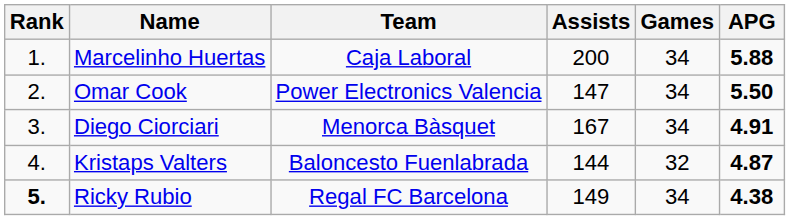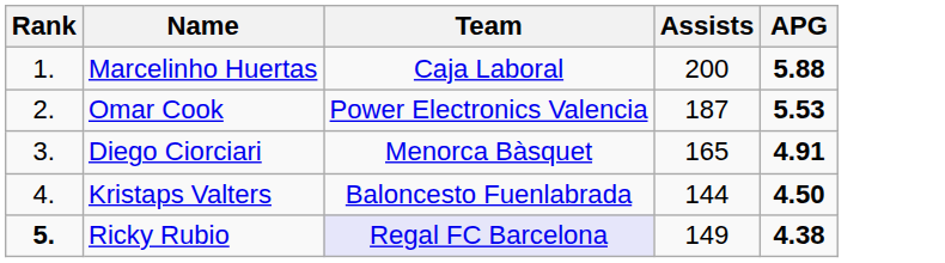- column: Games | 34 | 34 | 34 | 32 | 34
Omar Cook | Assists: 147 -> 187
Omar Cook | APG: 5.50 -> 5.53
Diego Ciorciari | Assists: 167 -> 165
Kristaps Valters | APG: 4.87 -> 4.50
Ricky Rubio | Team: no background -> lavender background
